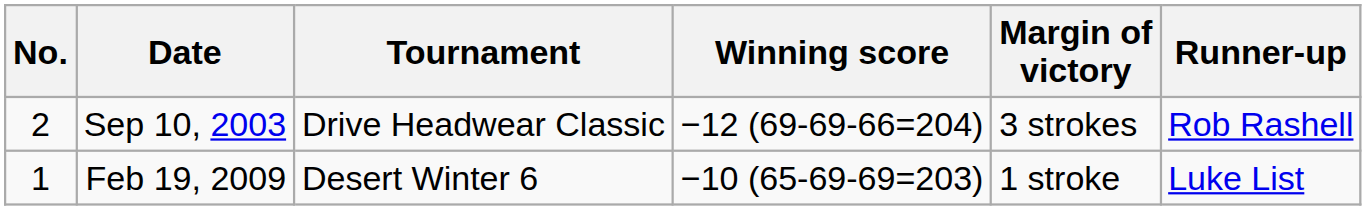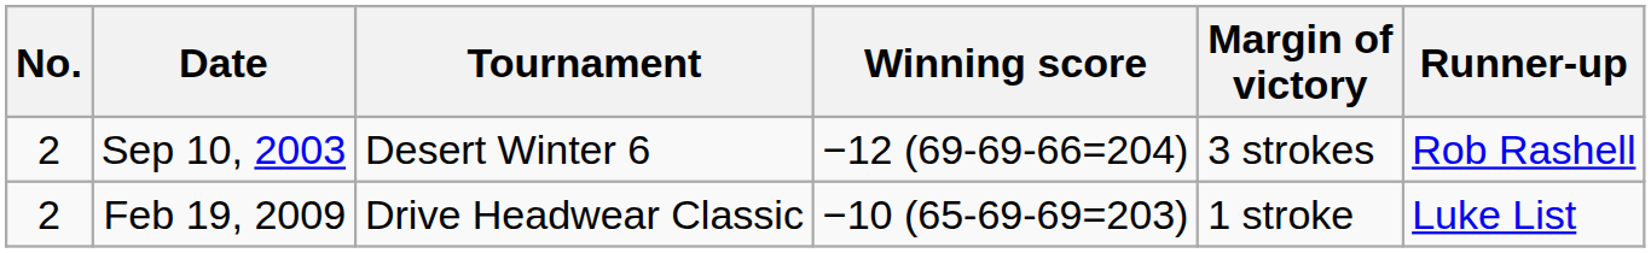Sep 10, 2003 | Tournament: Drive Headwear Classic -> Desert Winter 6
Feb 19, 2009 | No.: 1 -> 2
Feb 19, 2009 | Tournament: Desert Winter 6 -> Drive Headwear Classic
